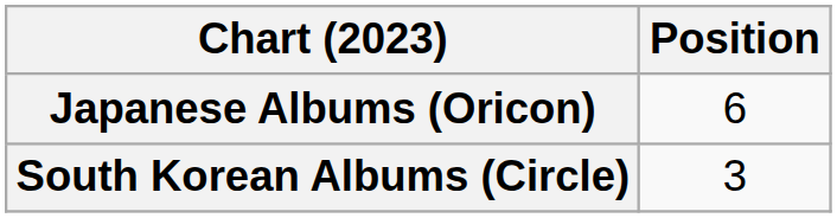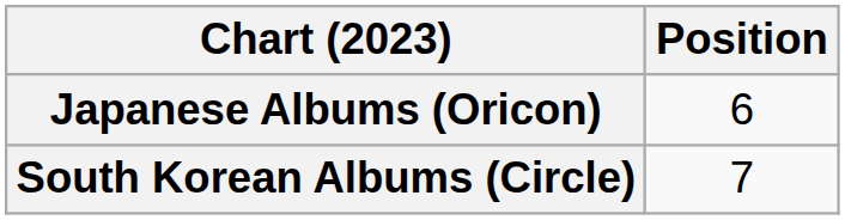South Korean Albums (Circle) | Position: 3 -> 7
